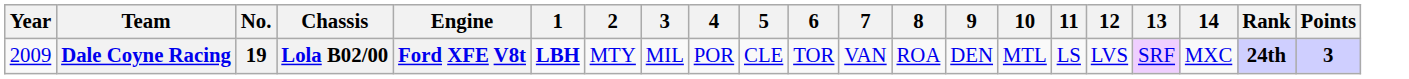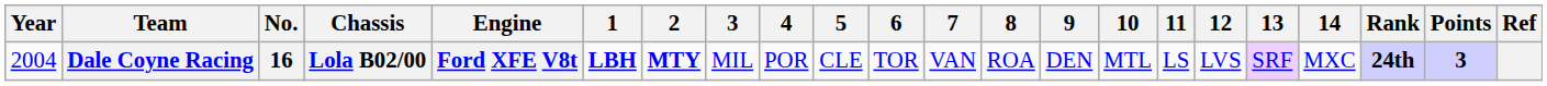+ column: Ref
Dale Coyne Racing | Year: 2009 -> 2004
Dale Coyne Racing | No.: 19 -> 16
Dale Coyne Racing | 2: normal -> bold
